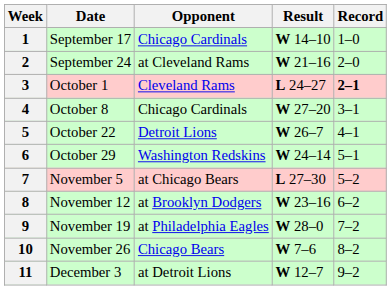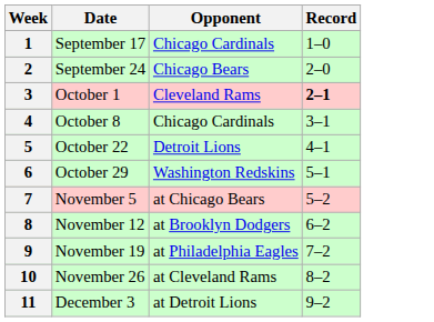- column: Result | W 14–10 | W 21–16 | L 24–27 | W 27–20 | W 26–7 | W 24–14 | L 27–30 | W 23–16 | W 28–0 | W 7–6 | W 12–7
2 | Opponent: at Cleveland Rams -> Chicago Bears
10 | Opponent: Chicago Bears -> at Cleveland Rams
